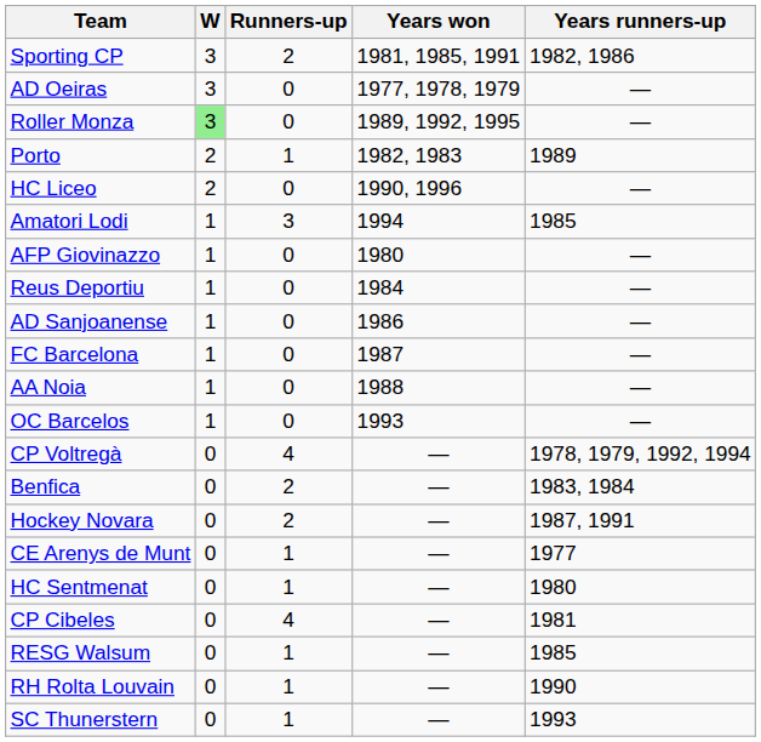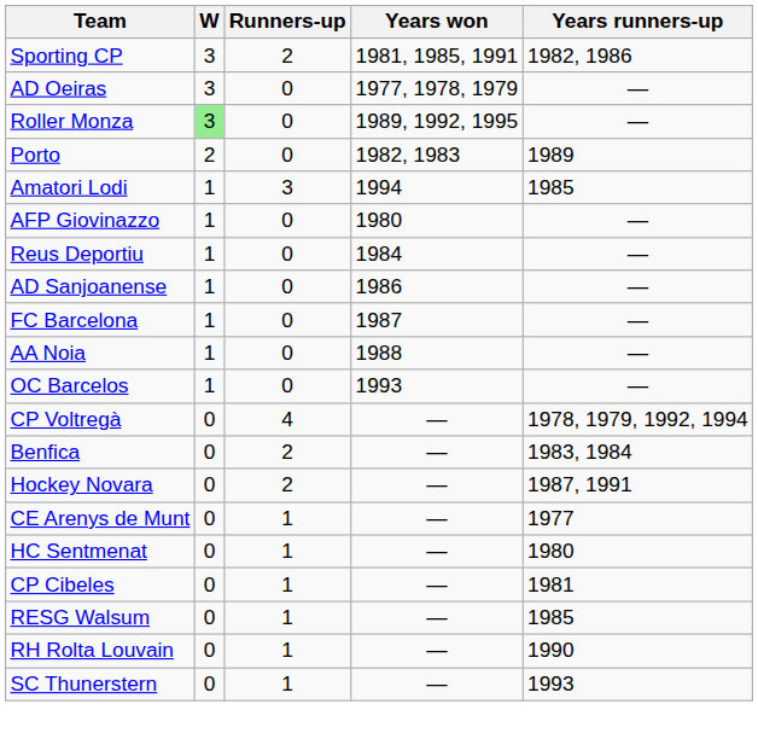Porto | Runners-up: 1 -> 0
- row: HC Liceo | 2 | 0 | 1990, 1996 | —
CP Cibeles | Runners-up: 4 -> 1
